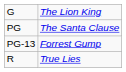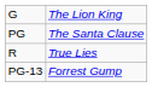rows swapped: PG-13 <-> R
